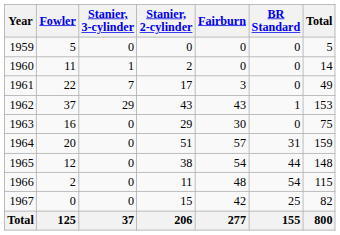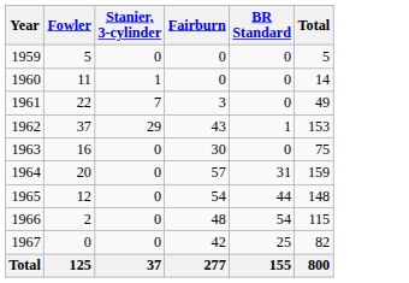- column: Stanier, 2-cylinder | 0 | 2 | 17 | 43 | 29 | 51 | 38 | 11 | 15 | 206
